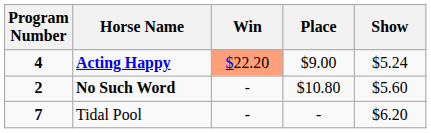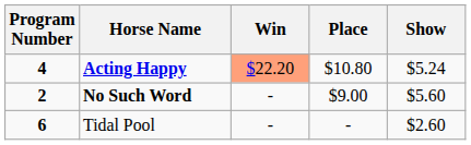Acting Happy | Place: $9.00 -> $10.80
No Such Word | Place: $10.80 -> $9.00
Tidal Pool | Program Number: 7 -> 6
Tidal Pool | Show: $6.20 -> $2.60
